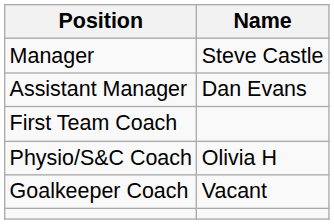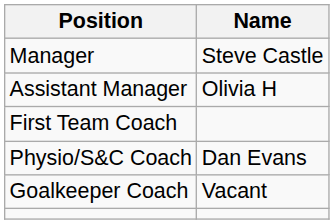Assistant Manager | Name: Dan Evans -> Olivia H
Physio/S&C Coach | Name: Olivia H -> Dan Evans
